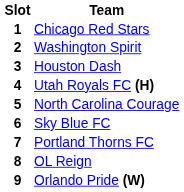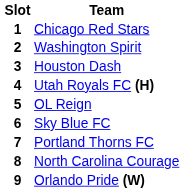5 | Team: North Carolina Courage -> OL Reign
8 | Team: OL Reign -> North Carolina Courage
